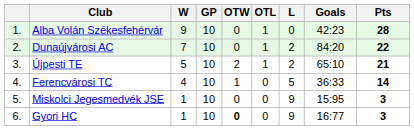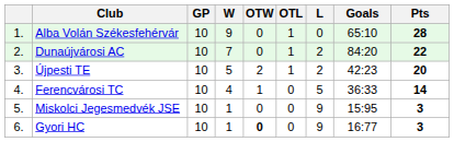columns swapped: GP <-> W
Alba Volán Székesfehérvár | Goals: 42:23 -> 65:10
Újpesti TE | Goals: 65:10 -> 42:23
Újpesti TE | Pts: 21 -> 20
